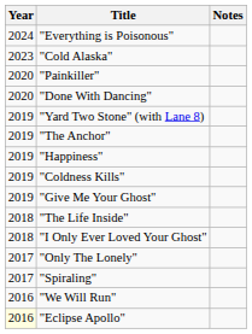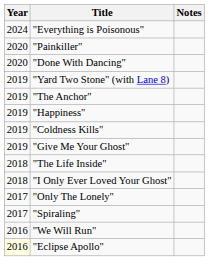- row: 2023 | "Cold Alaska"
